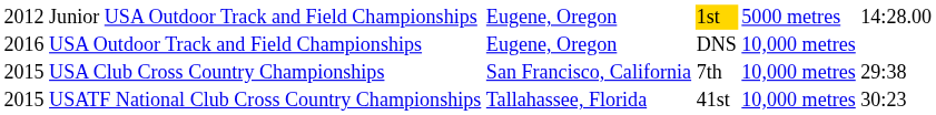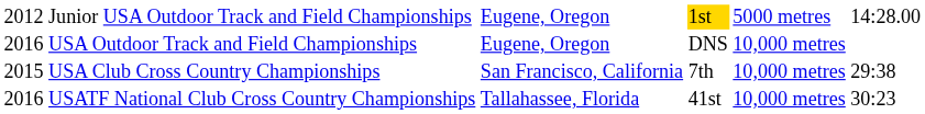USATF National Club Cross Country Championships | column 1: 2015 -> 2016
